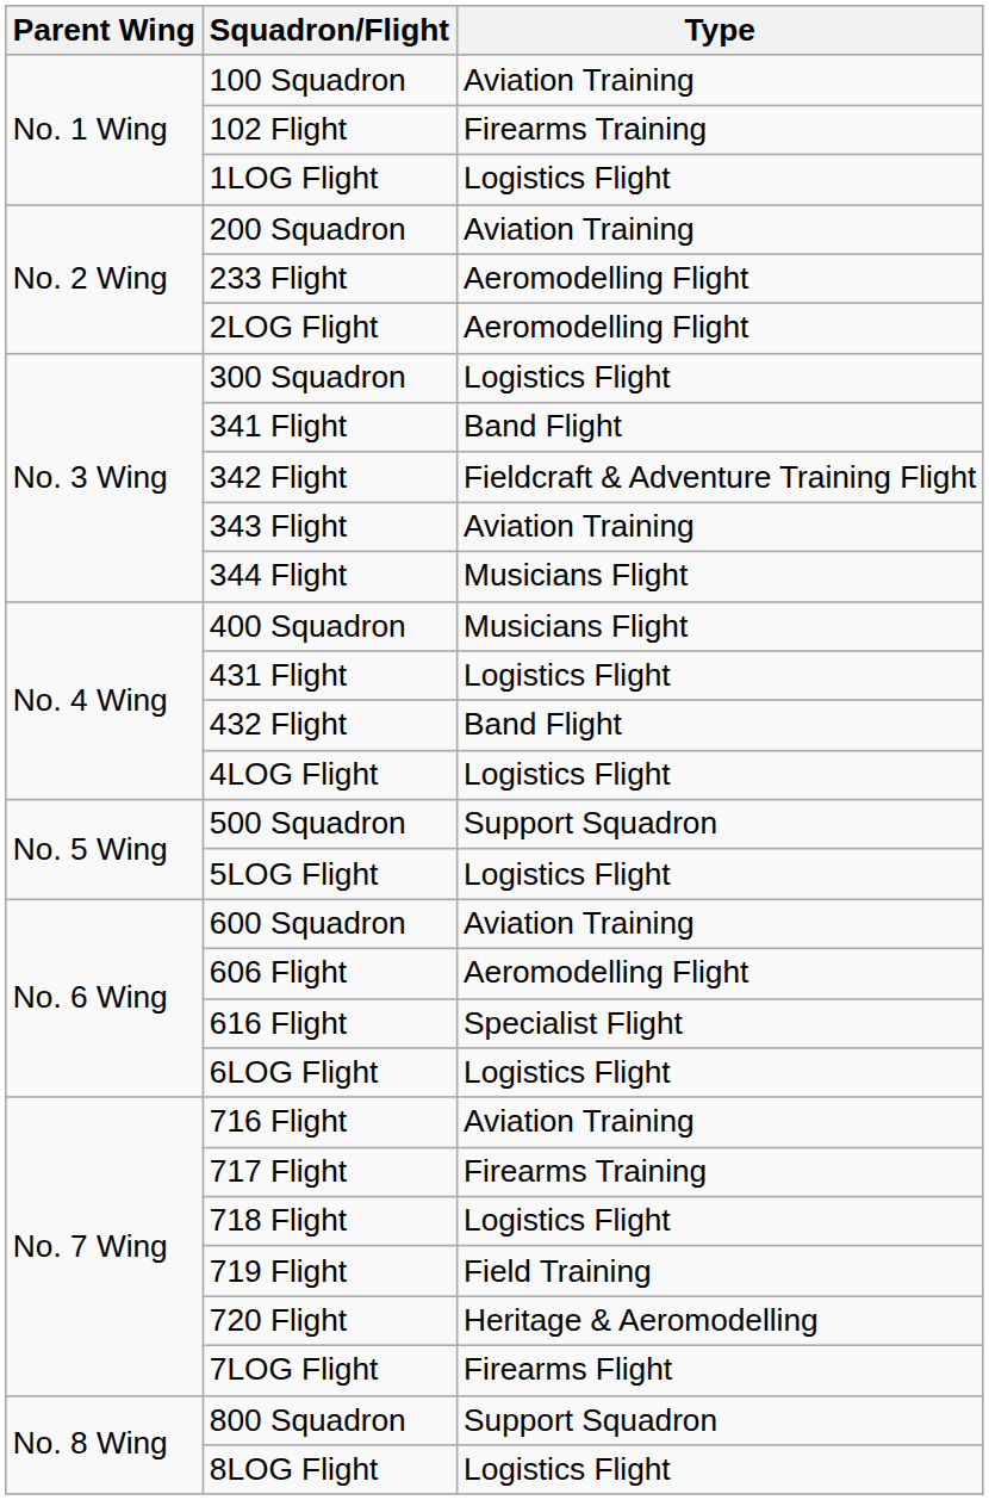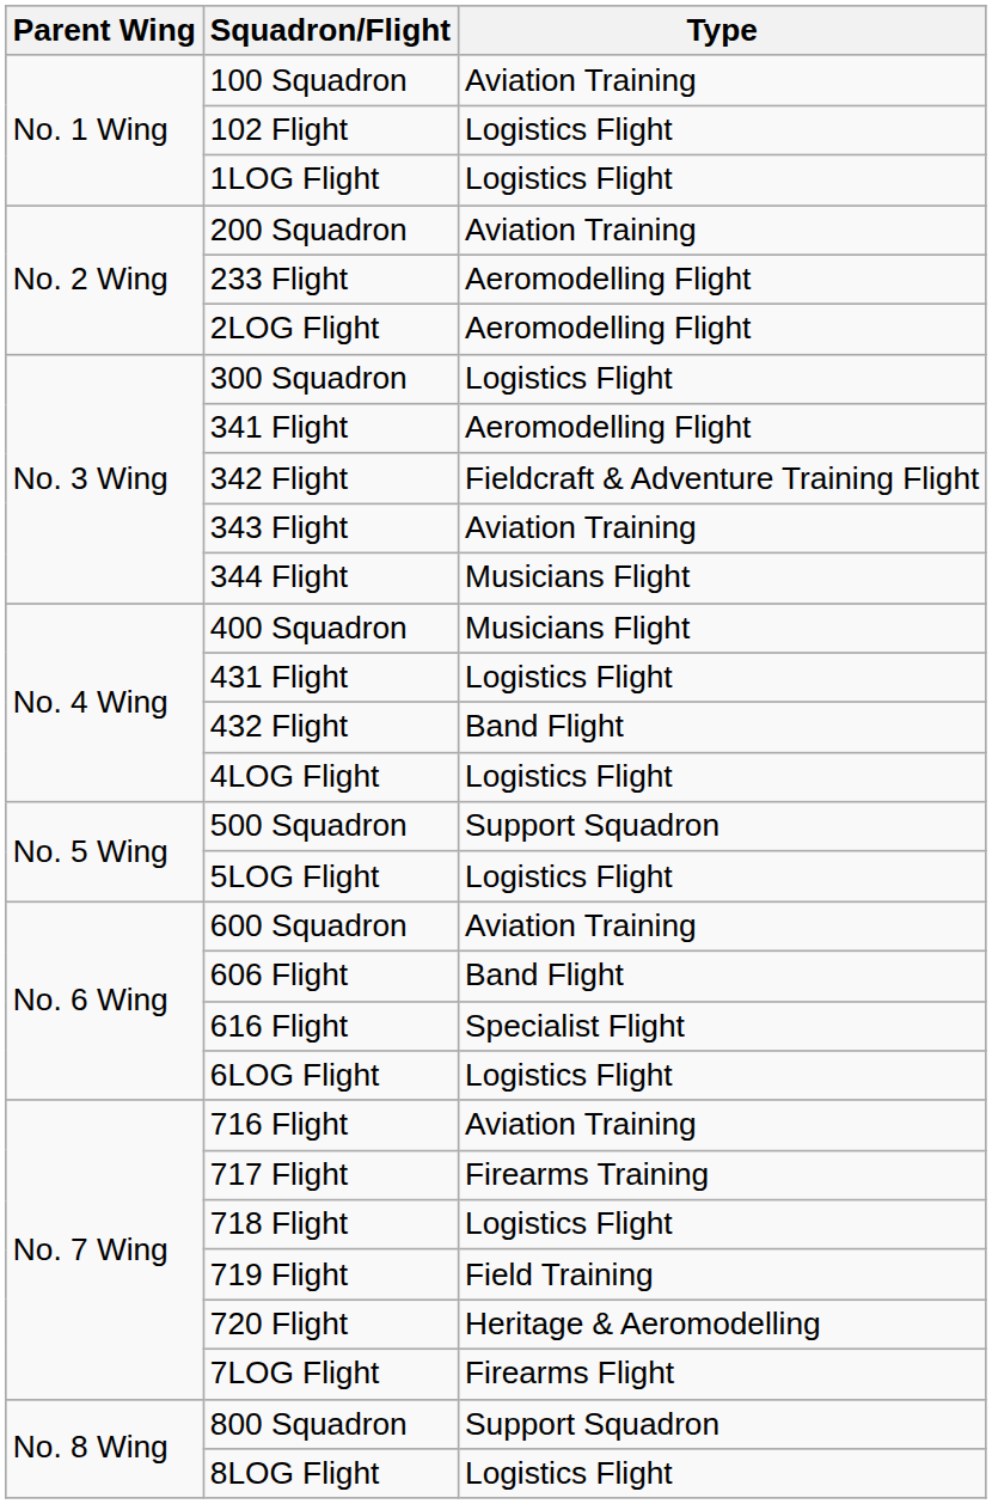102 Flight | Type: Firearms Training -> Logistics Flight
341 Flight | Type: Band Flight -> Aeromodelling Flight
606 Flight | Type: Aeromodelling Flight -> Band Flight
